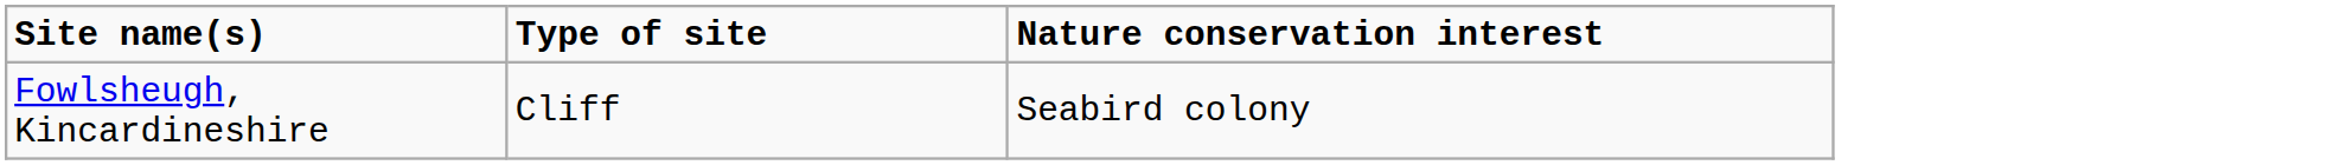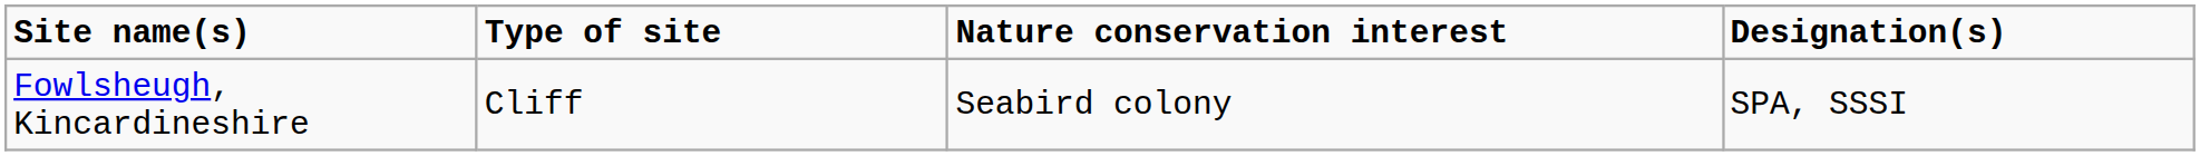+ column: Designation(s) | SPA, SSSI
